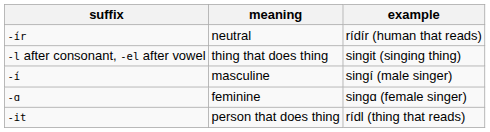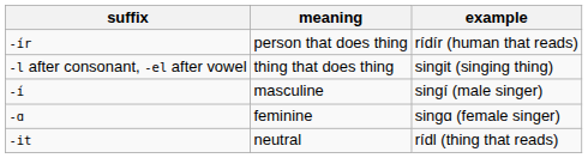-ír | meaning: neutral -> person that does thing
-it | meaning: person that does thing -> neutral
